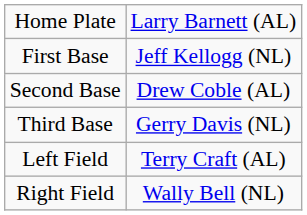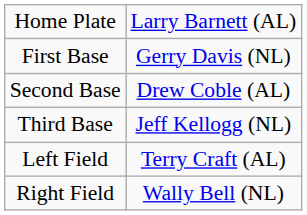First Base | column 2: Jeff Kellogg (NL) -> Gerry Davis (NL)
Third Base | column 2: Gerry Davis (NL) -> Jeff Kellogg (NL)
